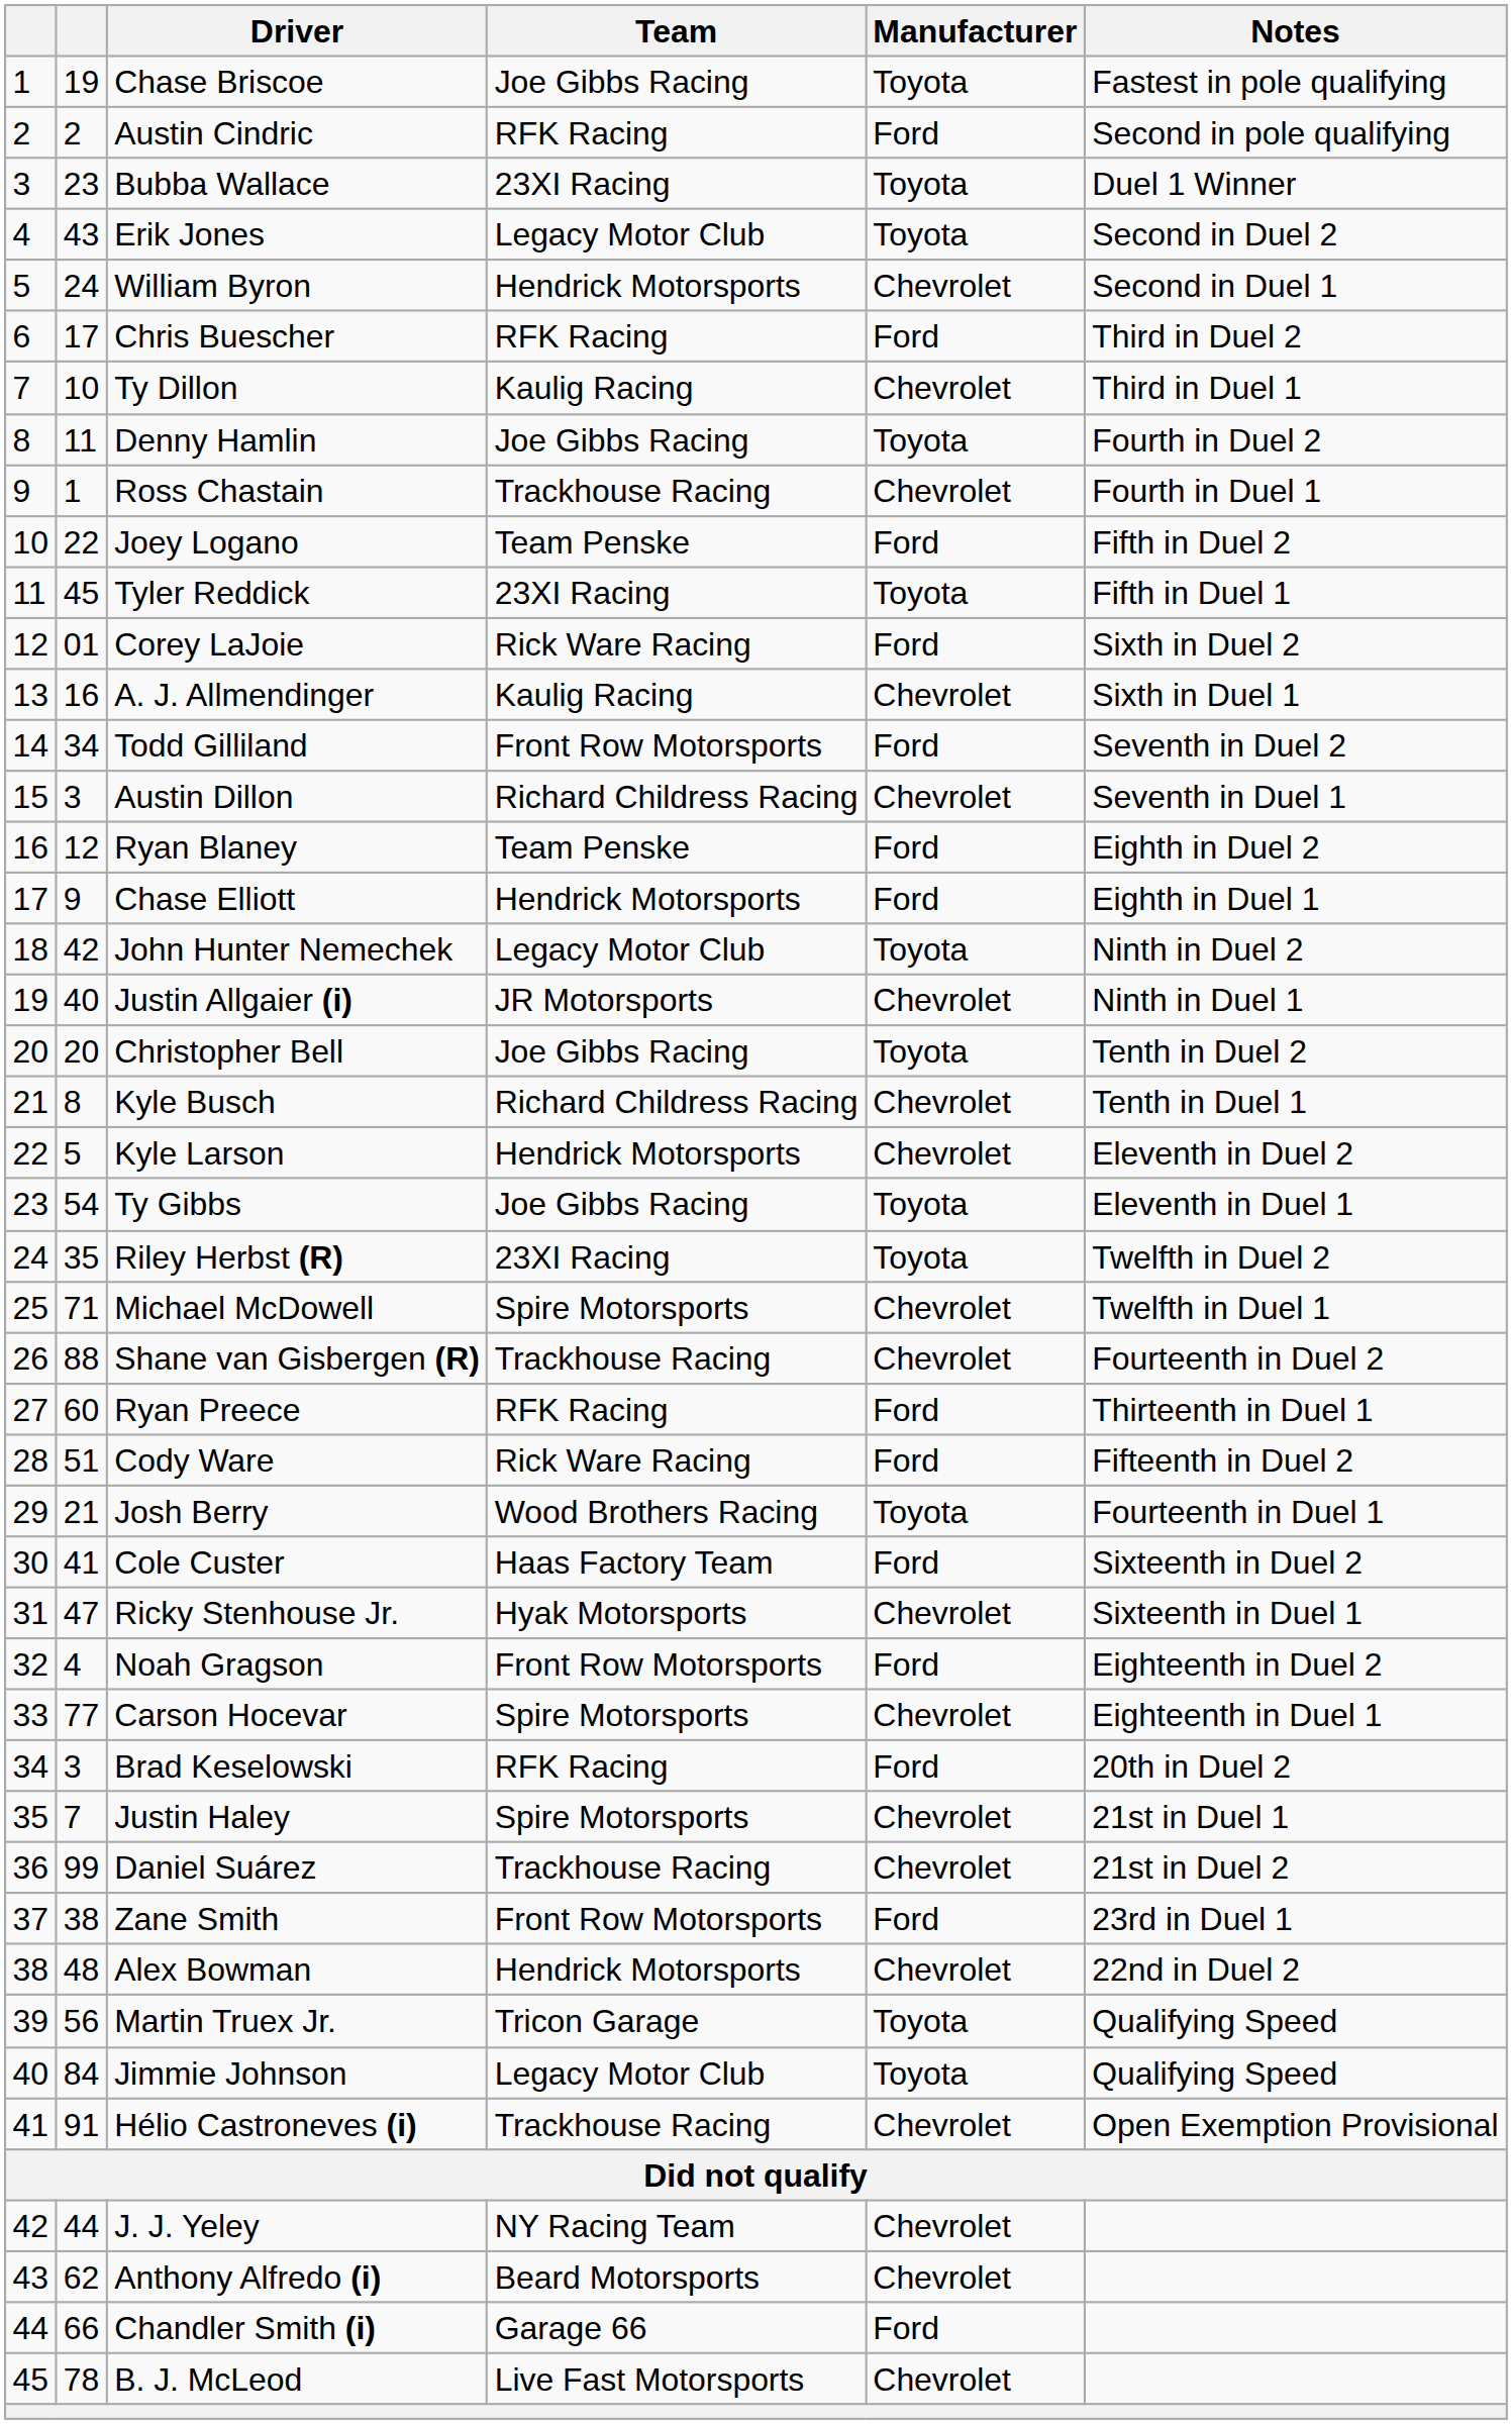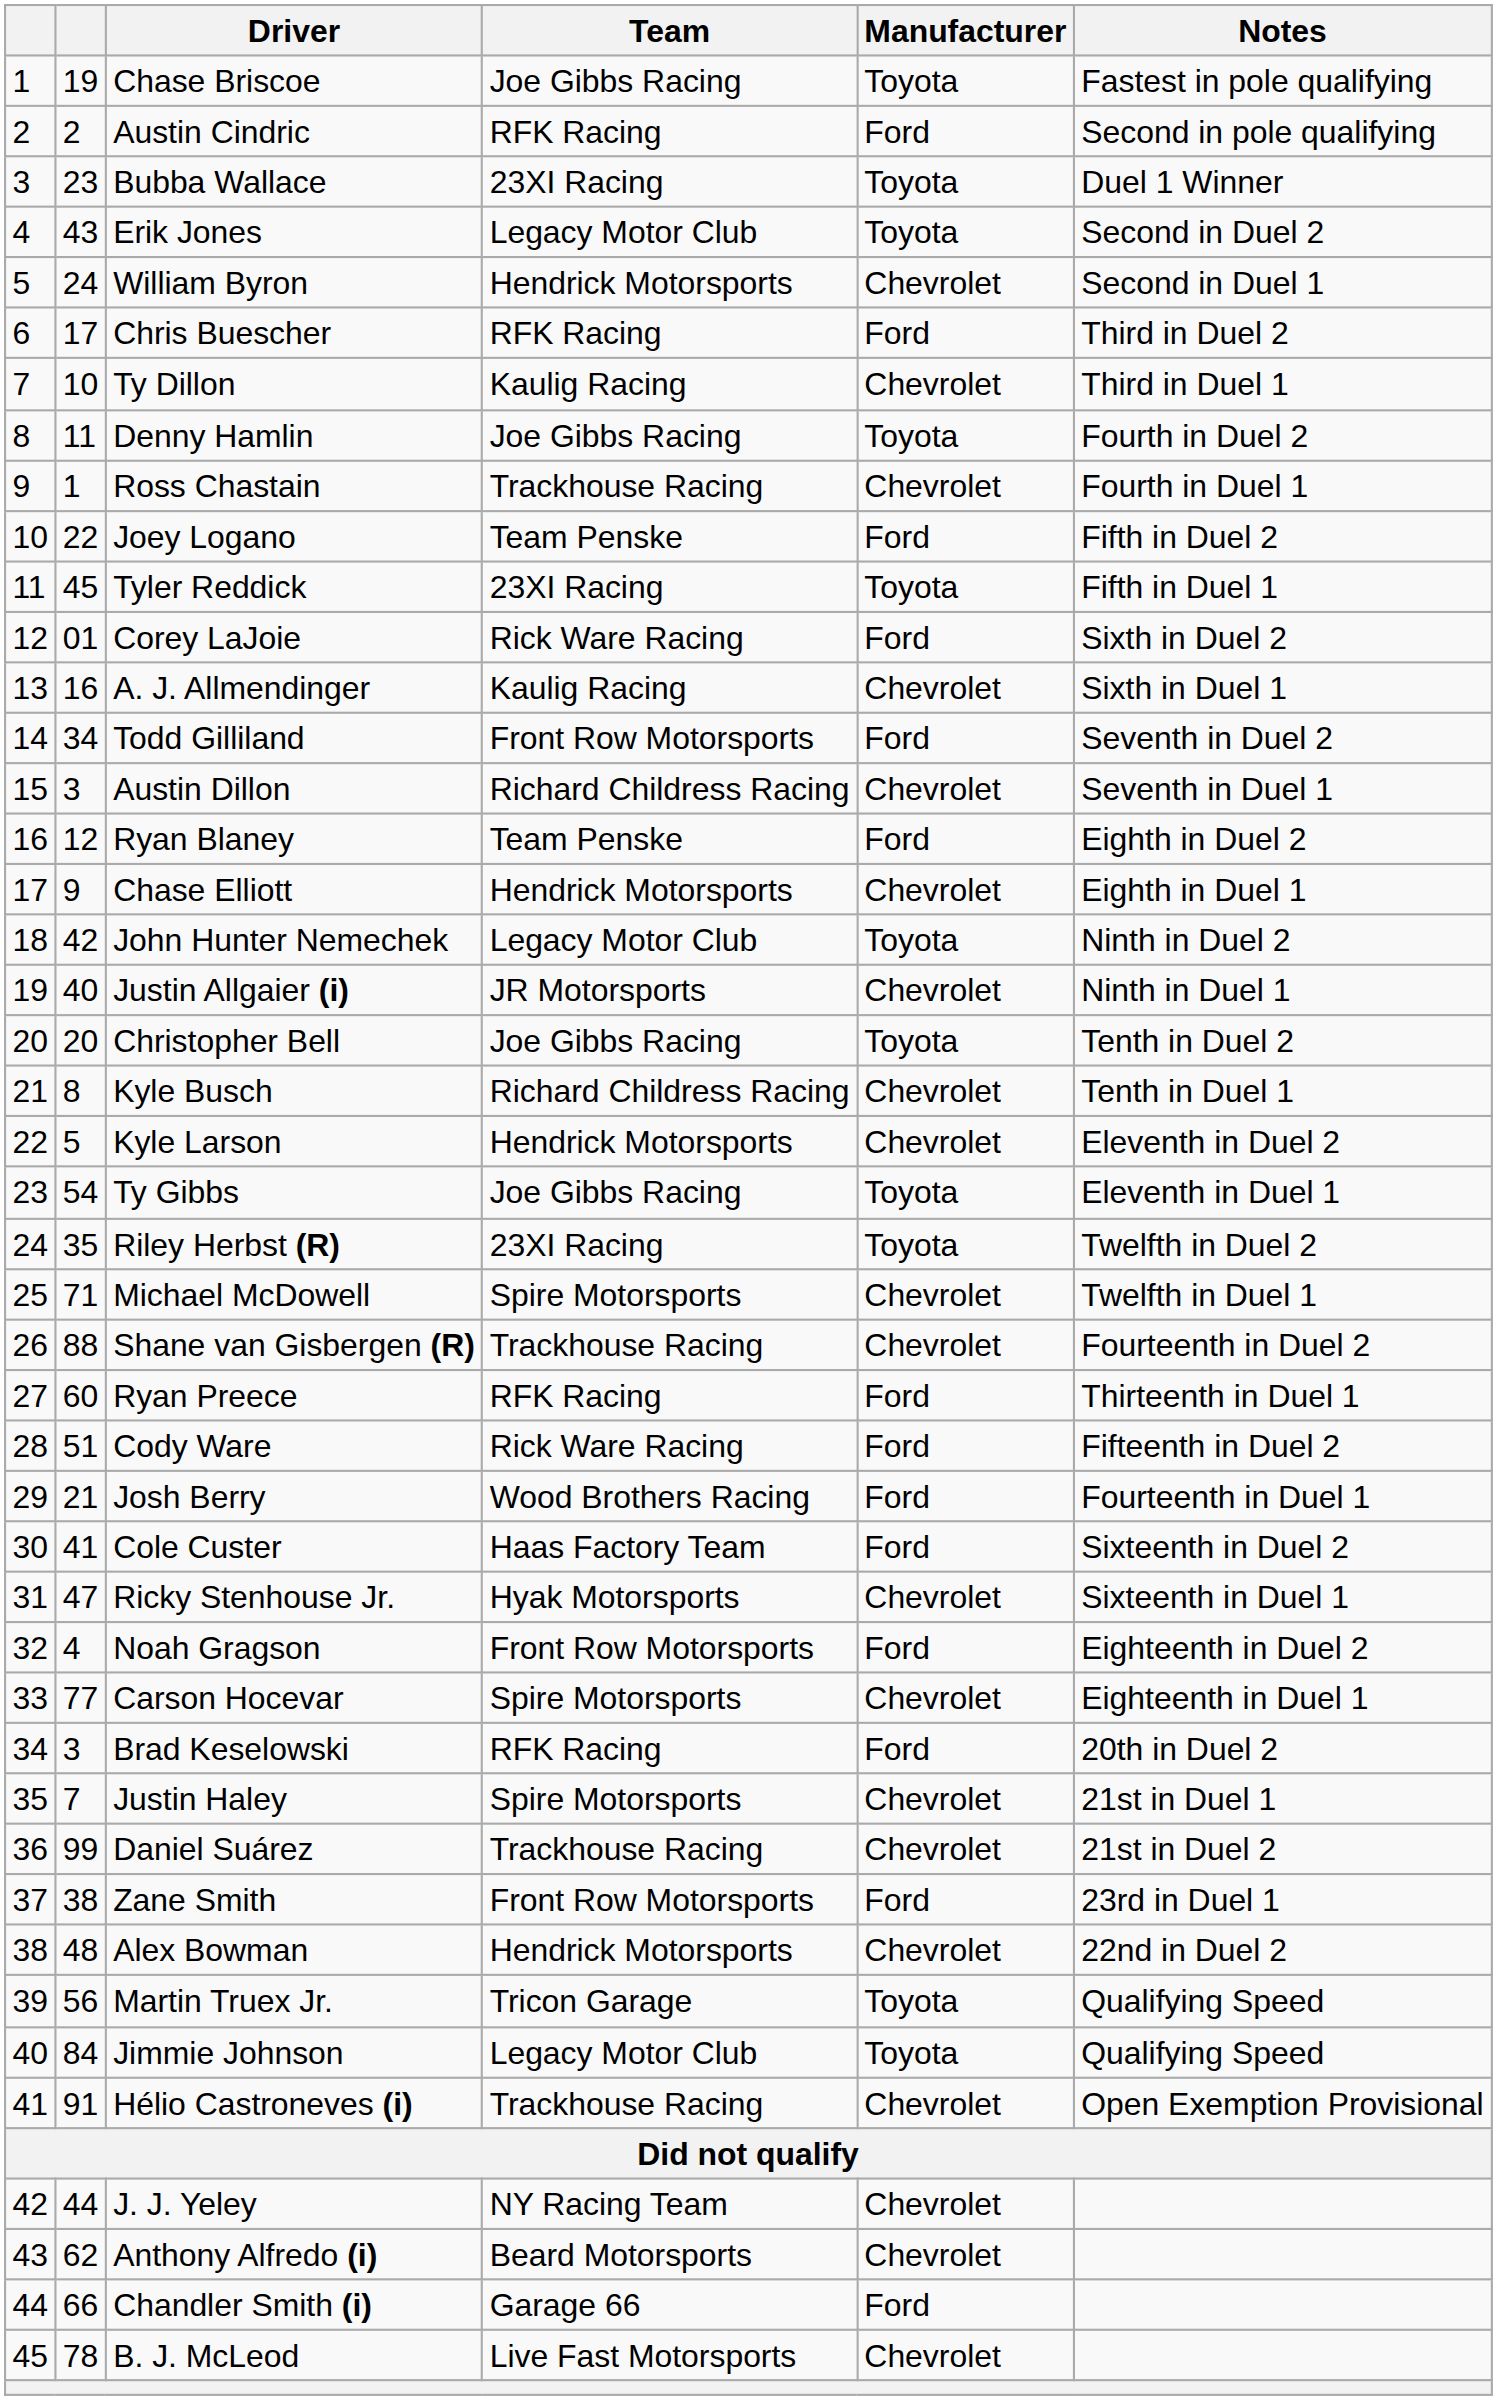Chase Elliott | Manufacturer: Ford -> Chevrolet
Josh Berry | Manufacturer: Toyota -> Ford
